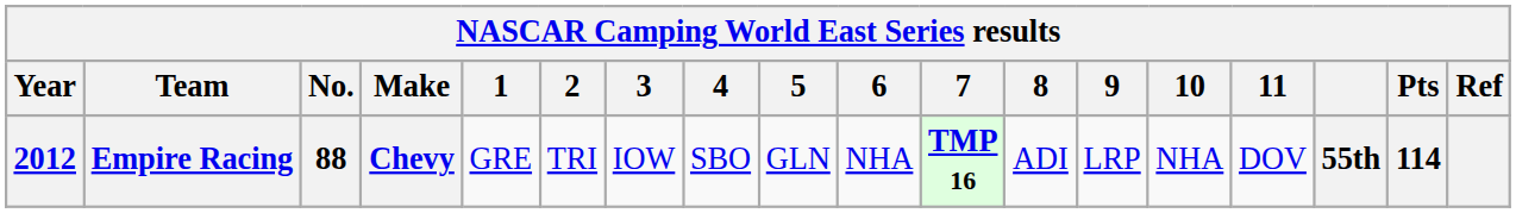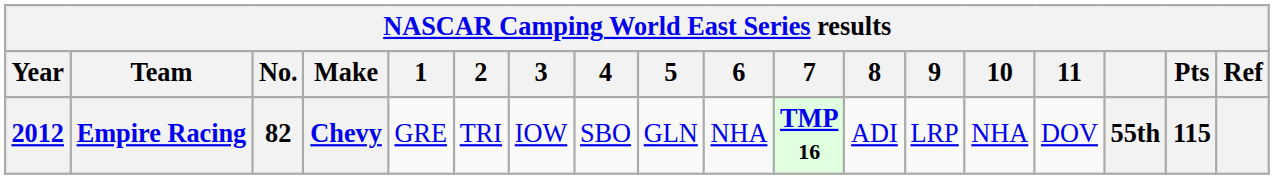Empire Racing | No.: 88 -> 82
Empire Racing | Pts: 114 -> 115
